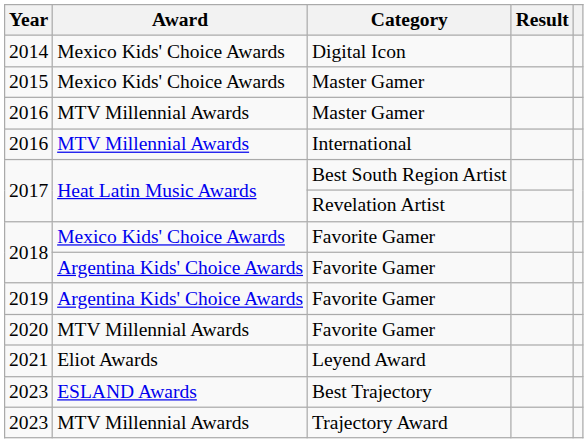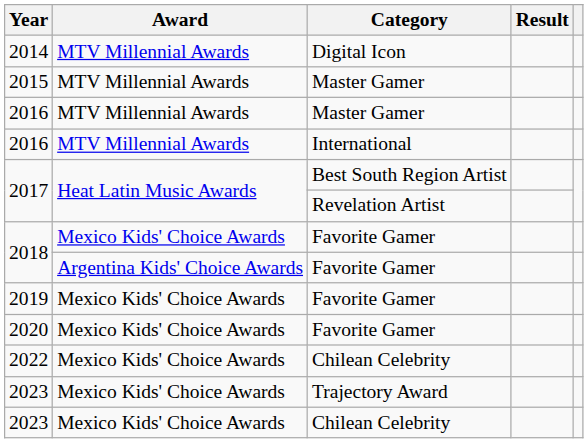2014 | Award: Mexico Kids' Choice Awards -> MTV Millennial Awards
2015 | Award: Mexico Kids' Choice Awards -> MTV Millennial Awards
2019 | Award: Argentina Kids' Choice Awards -> Mexico Kids' Choice Awards
2020 | Award: MTV Millennial Awards -> Mexico Kids' Choice Awards
- row: 2021 | Eliot Awards | Leyend Award
+ row: 2022 | Mexico Kids' Choice Awards | Chilean Celebrity
- row: 2023 | ESLAND Awards | Best Trajectory
2023 / Trajectory Award | Award: MTV Millennial Awards -> Mexico Kids' Choice Awards
+ row: 2023 | Mexico Kids' Choice Awards | Chilean Celebrity
